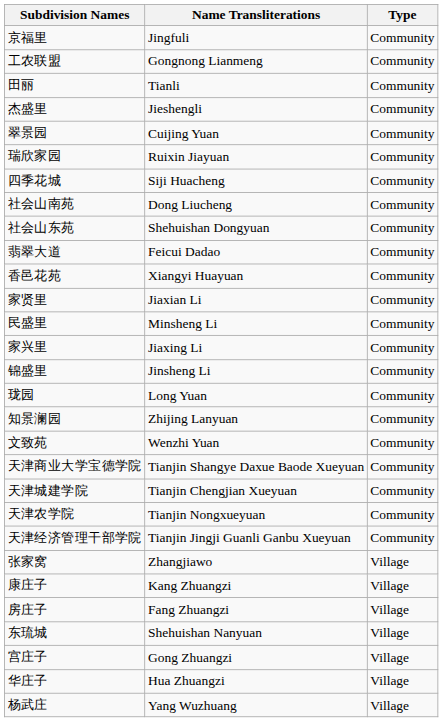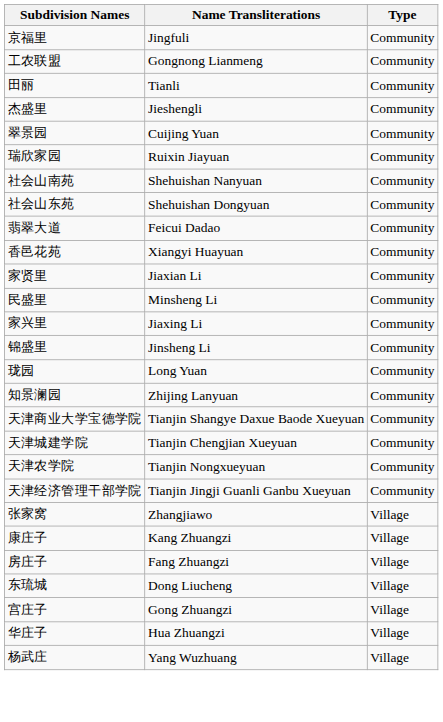- row: 四季花城 | Siji Huacheng | Community
社会山南苑 | Name Transliterations: Dong Liucheng -> Shehuishan Nanyuan
- row: 文致苑 | Wenzhi Yuan | Community
东琉城 | Name Transliterations: Shehuishan Nanyuan -> Dong Liucheng
